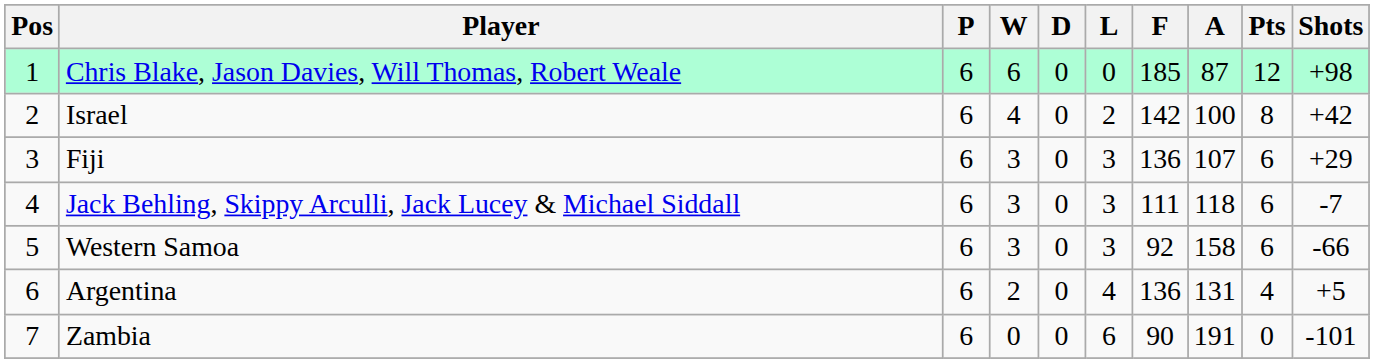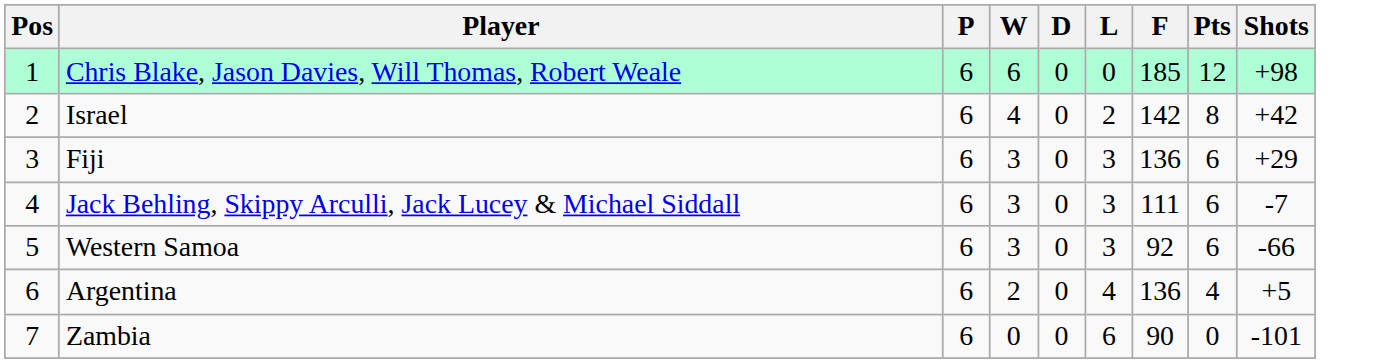- column: A | 87 | 100 | 107 | 118 | 158 | 131 | 191
